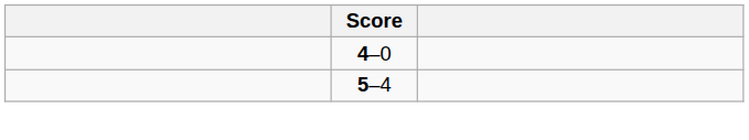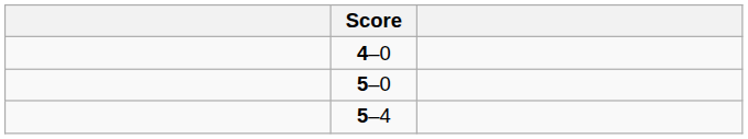+ row: 5–0
